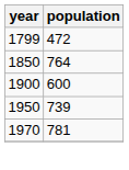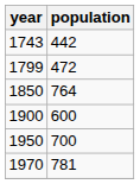+ row: 1743 | 442
1950 | population: 739 -> 700
